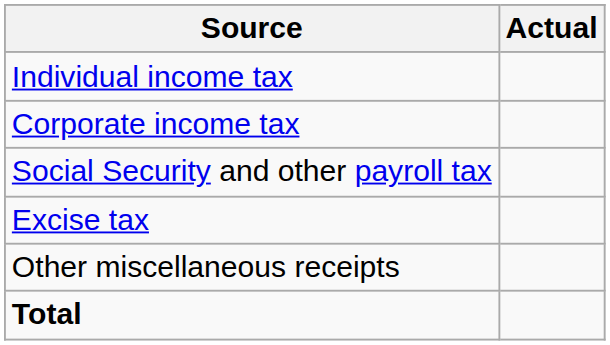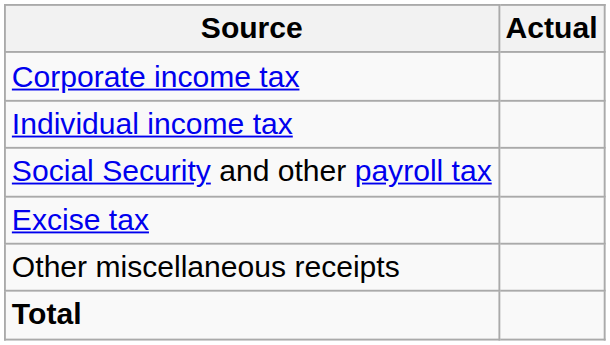rows swapped: Individual income tax <-> Corporate income tax
